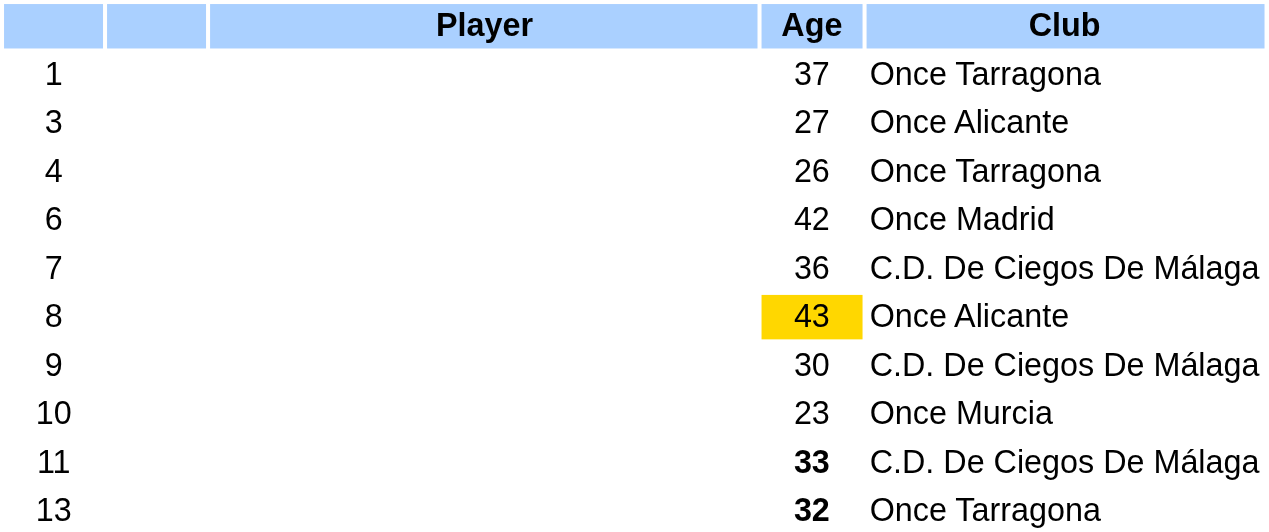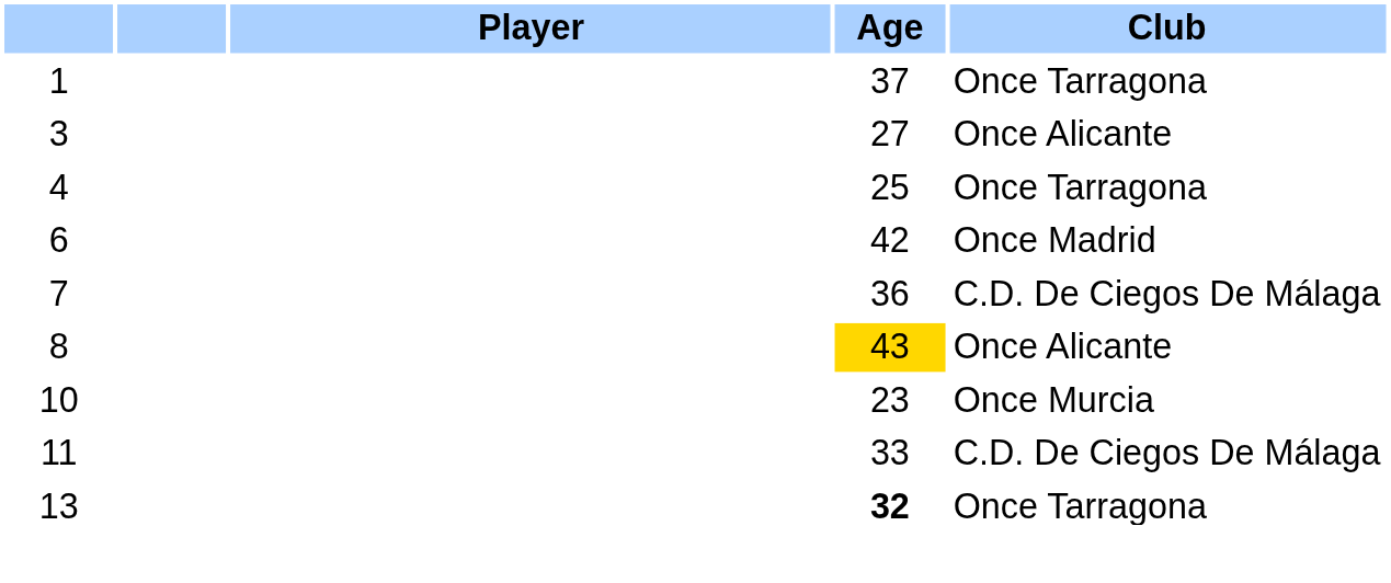4 | Age: 26 -> 25
- row: 9 | 30 | C.D. De Ciegos De Málaga
11 | Age: bold -> normal
